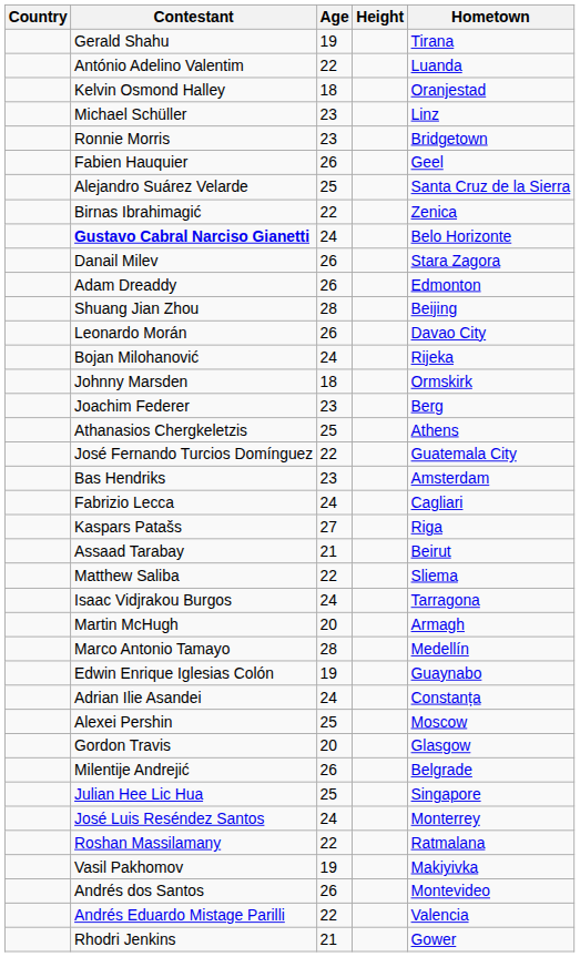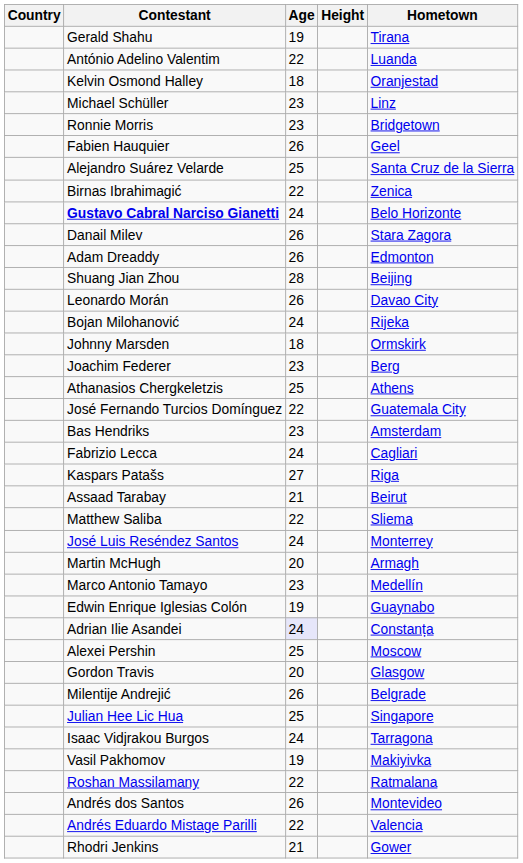rows swapped: José Luis Reséndez Santos <-> Isaac Vidjrakou Burgos
Marco Antonio Tamayo | Age: 28 -> 23
Adrian Ilie Asandei | Age: no background -> lavender background
rows swapped: Roshan Massilamany <-> Vasil Pakhomov
